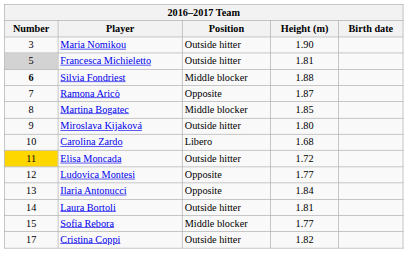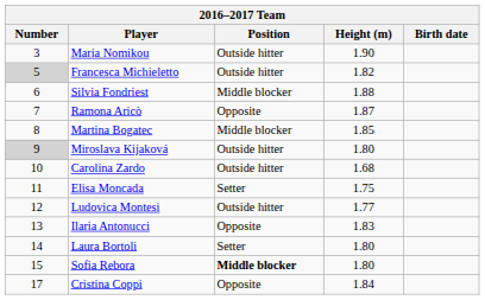Francesca Michieletto | Height (m): 1.81 -> 1.82
Silvia Fondriest | Number: bold -> normal
Miroslava Kijaková | Number: no background -> lightgrey background
Carolina Zardo | Position: Libero -> Outside hitter
Elisa Moncada | Number: gold background -> no background
Elisa Moncada | Position: Outside hitter -> Setter
Elisa Moncada | Height (m): 1.72 -> 1.75
Ludovica Montesi | Position: Opposite -> Outside hitter
Ilaria Antonucci | Height (m): 1.84 -> 1.83
Laura Bortoli | Position: Outside hitter -> Setter
Laura Bortoli | Height (m): 1.81 -> 1.80
Sofia Rebora | Position: normal -> bold
Sofia Rebora | Height (m): 1.77 -> 1.80
Cristina Coppi | Position: Outside hitter -> Opposite
Cristina Coppi | Height (m): 1.82 -> 1.84
